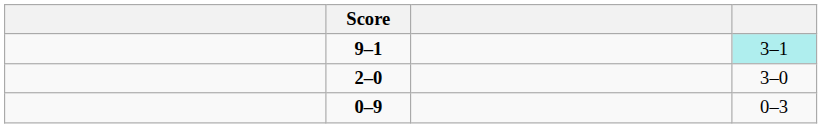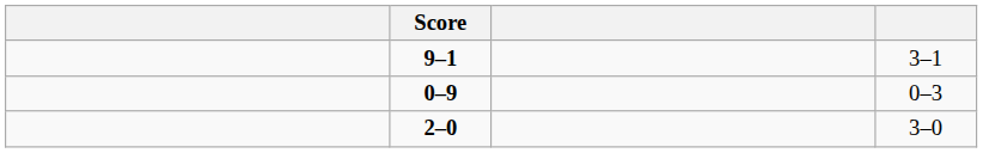9–1 | column 4: paleturquoise background -> no background
rows swapped: 2–0 <-> 0–9
